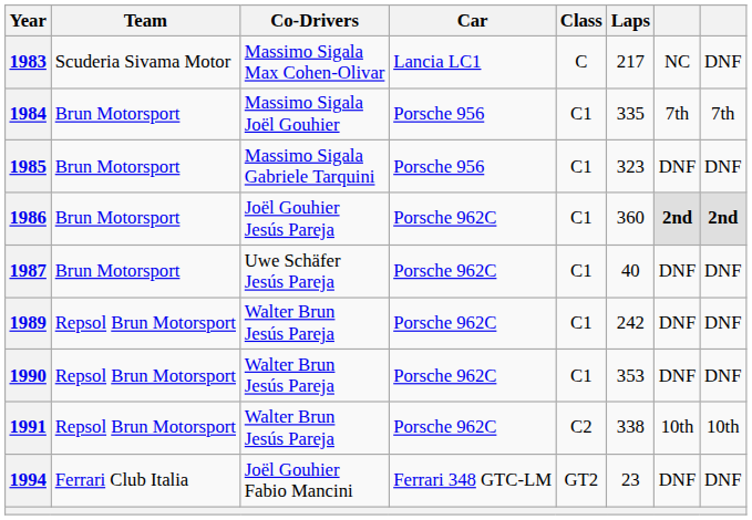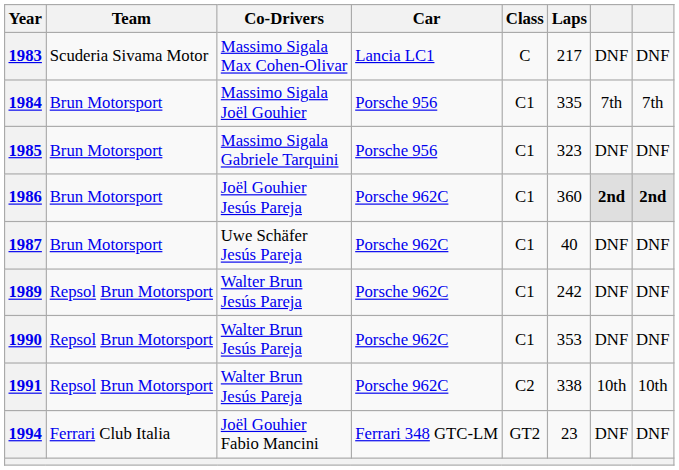1983 | column 7: NC -> DNF
